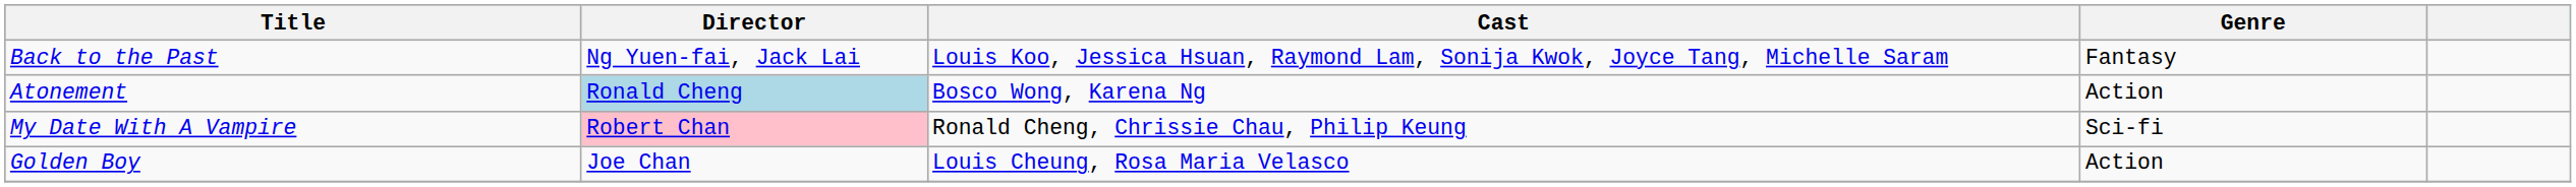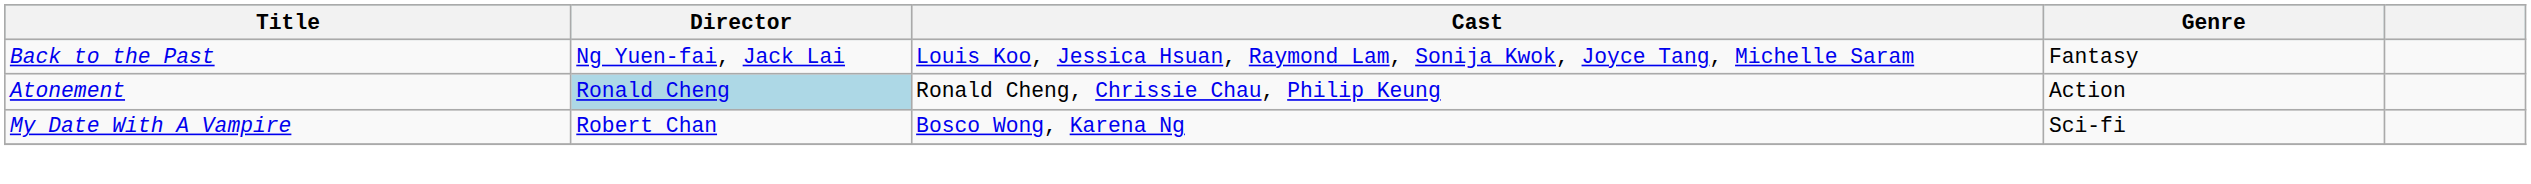Atonement | Cast: Bosco Wong, Karena Ng -> Ronald Cheng, Chrissie Chau, Philip Keung
My Date With A Vampire | Director: pink background -> no background
My Date With A Vampire | Cast: Ronald Cheng, Chrissie Chau, Philip Keung -> Bosco Wong, Karena Ng
- row: Golden Boy | Joe Chan | Louis Cheung, Rosa Maria Velasco | Action
